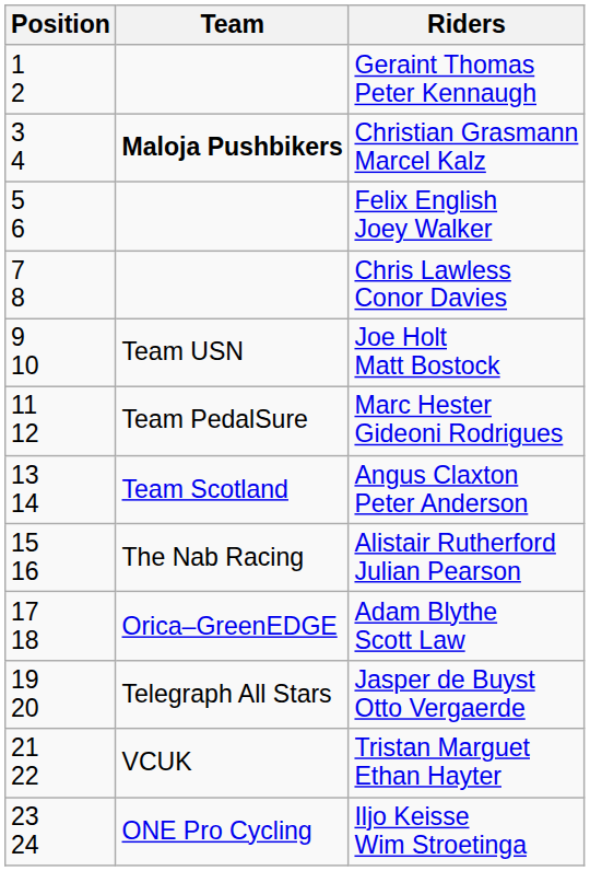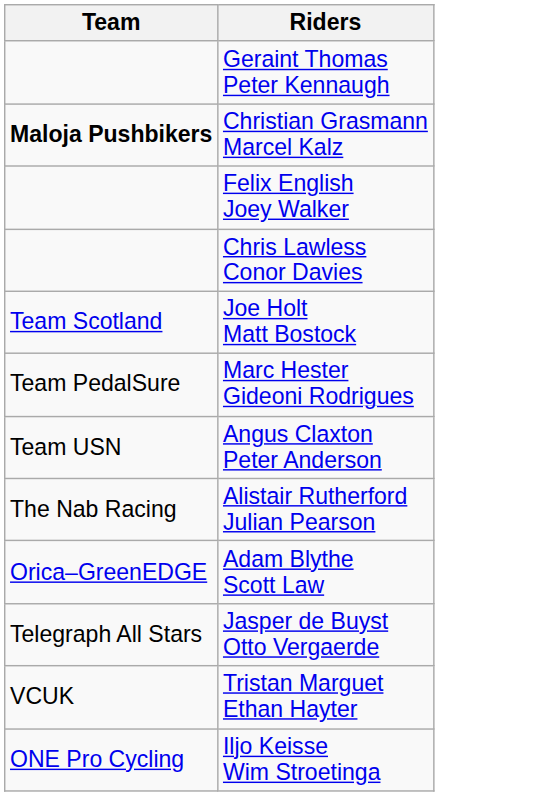- column: Position | 1 2 | 3 4 | 5 6 | 7 8 | 9 10 | 11 12 | 13 14 | 15 16 | 17 18 | 19 20 | 21 22 | 23 24
Joe Holt Matt Bostock | Team: Team USN -> Team Scotland
Angus Claxton Peter Anderson | Team: Team Scotland -> Team USN
